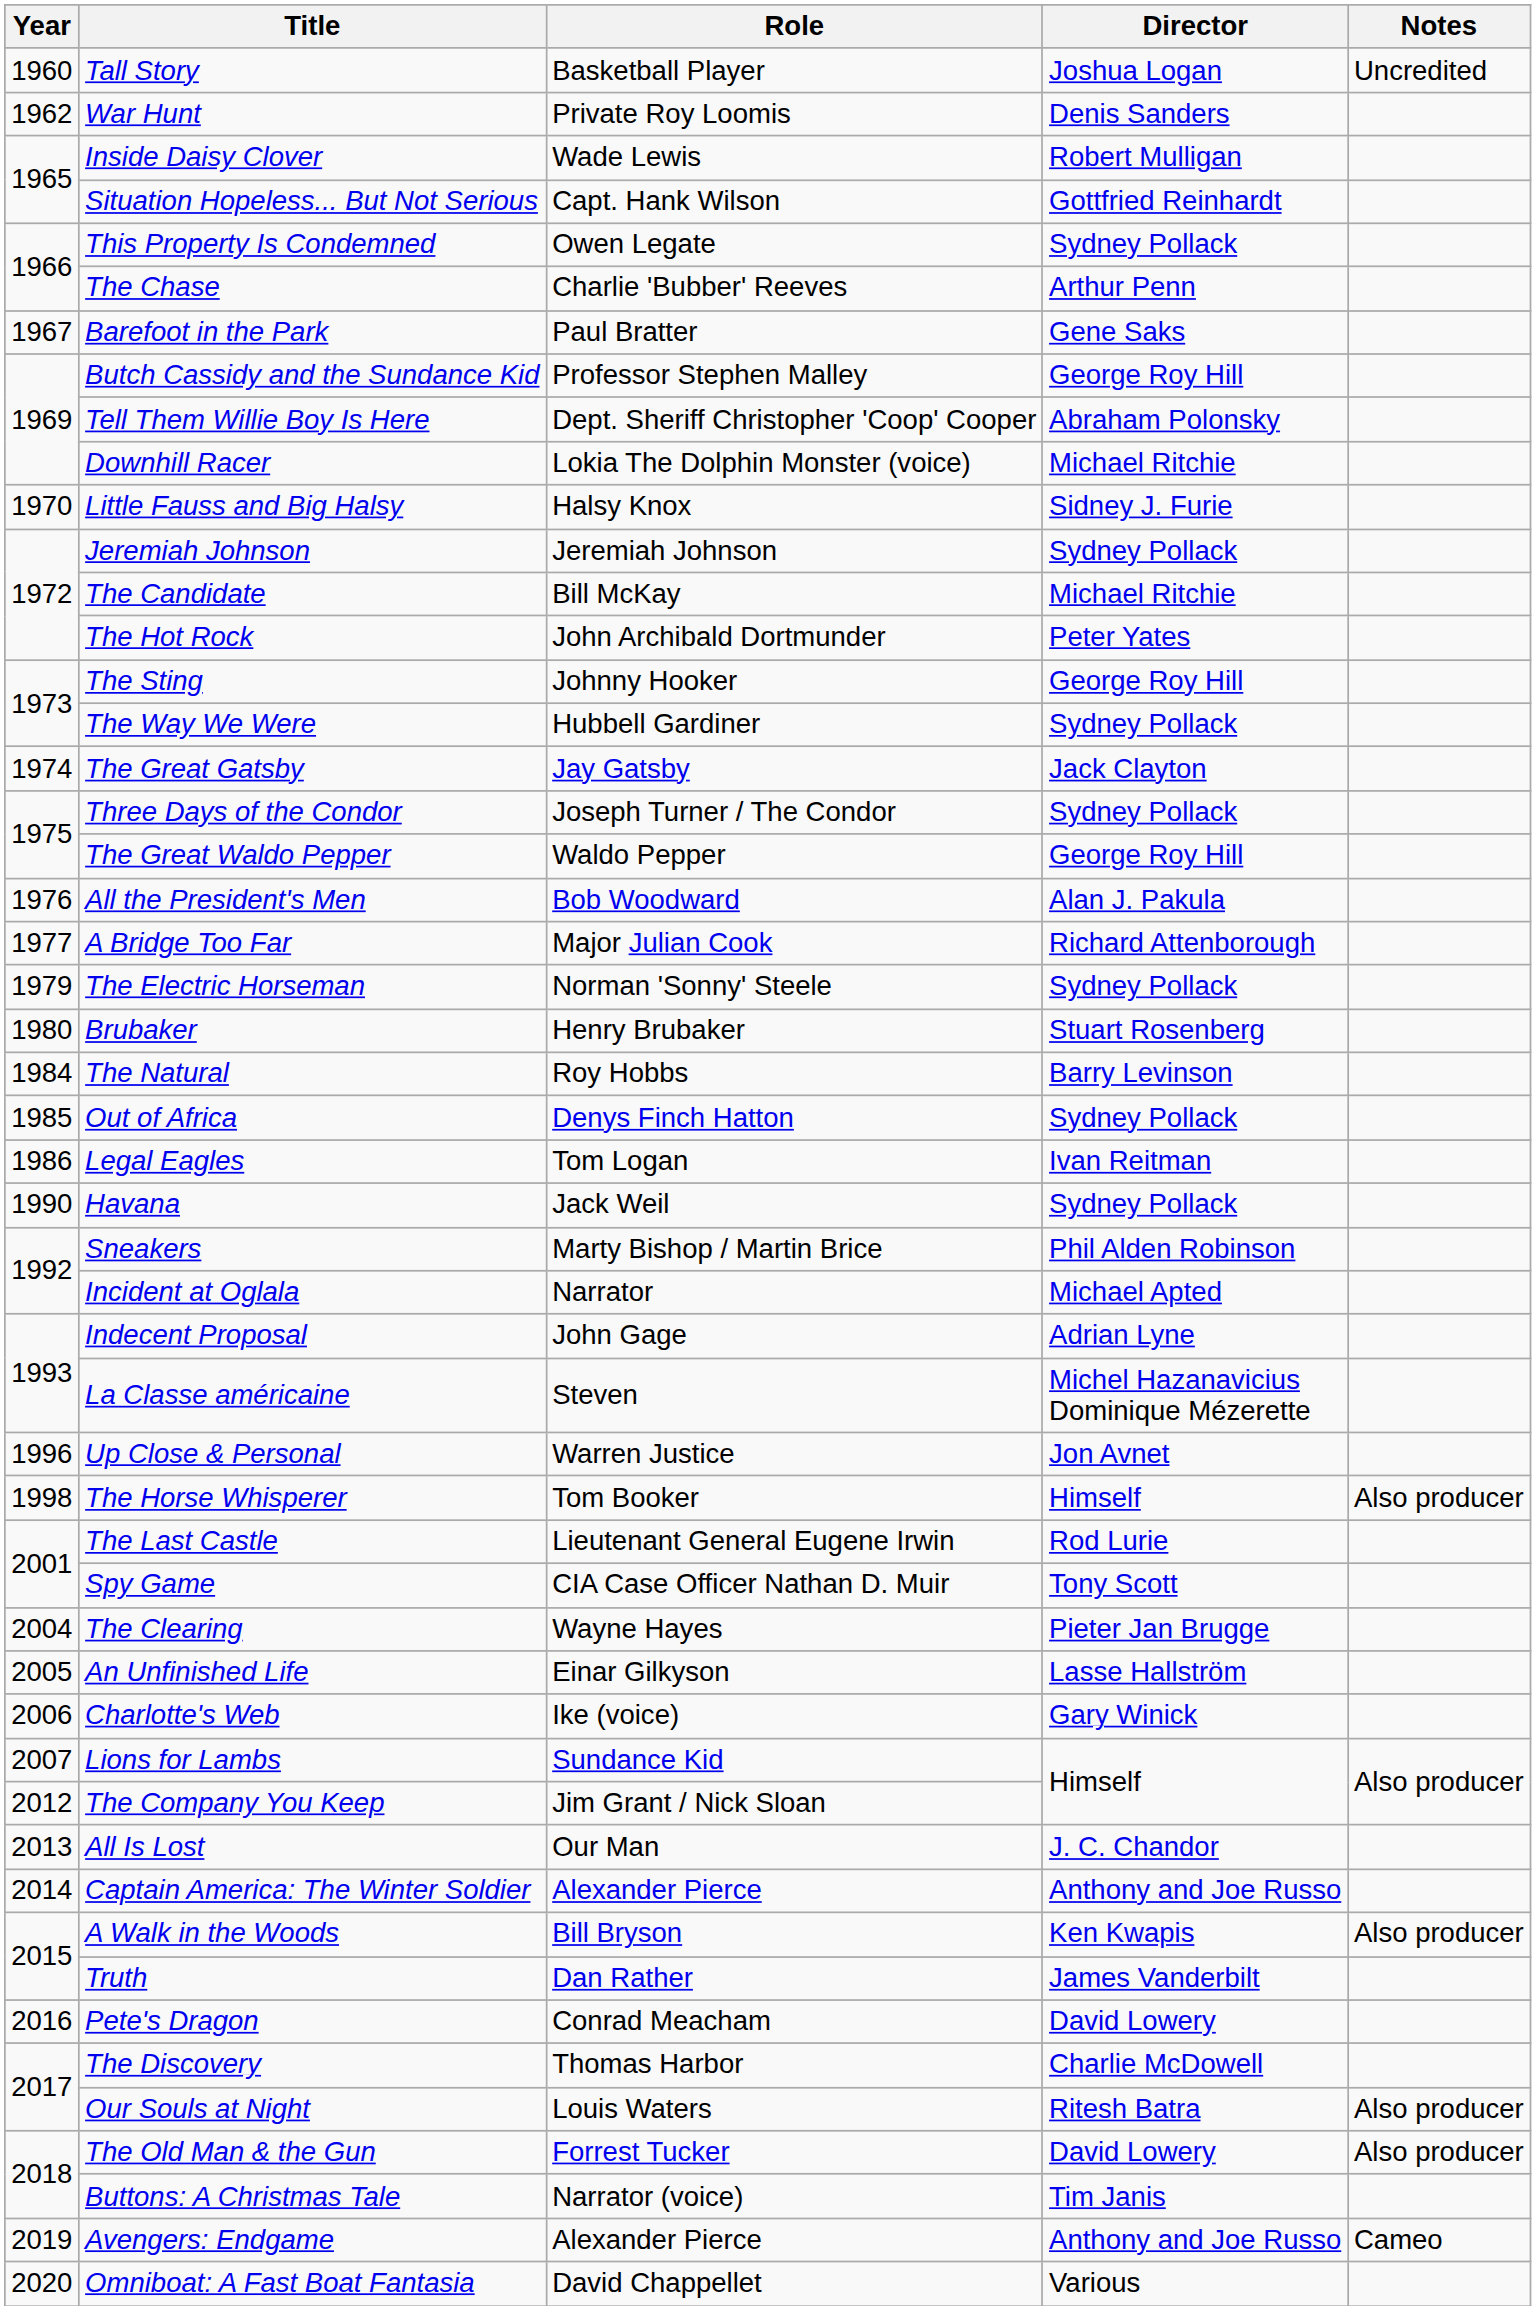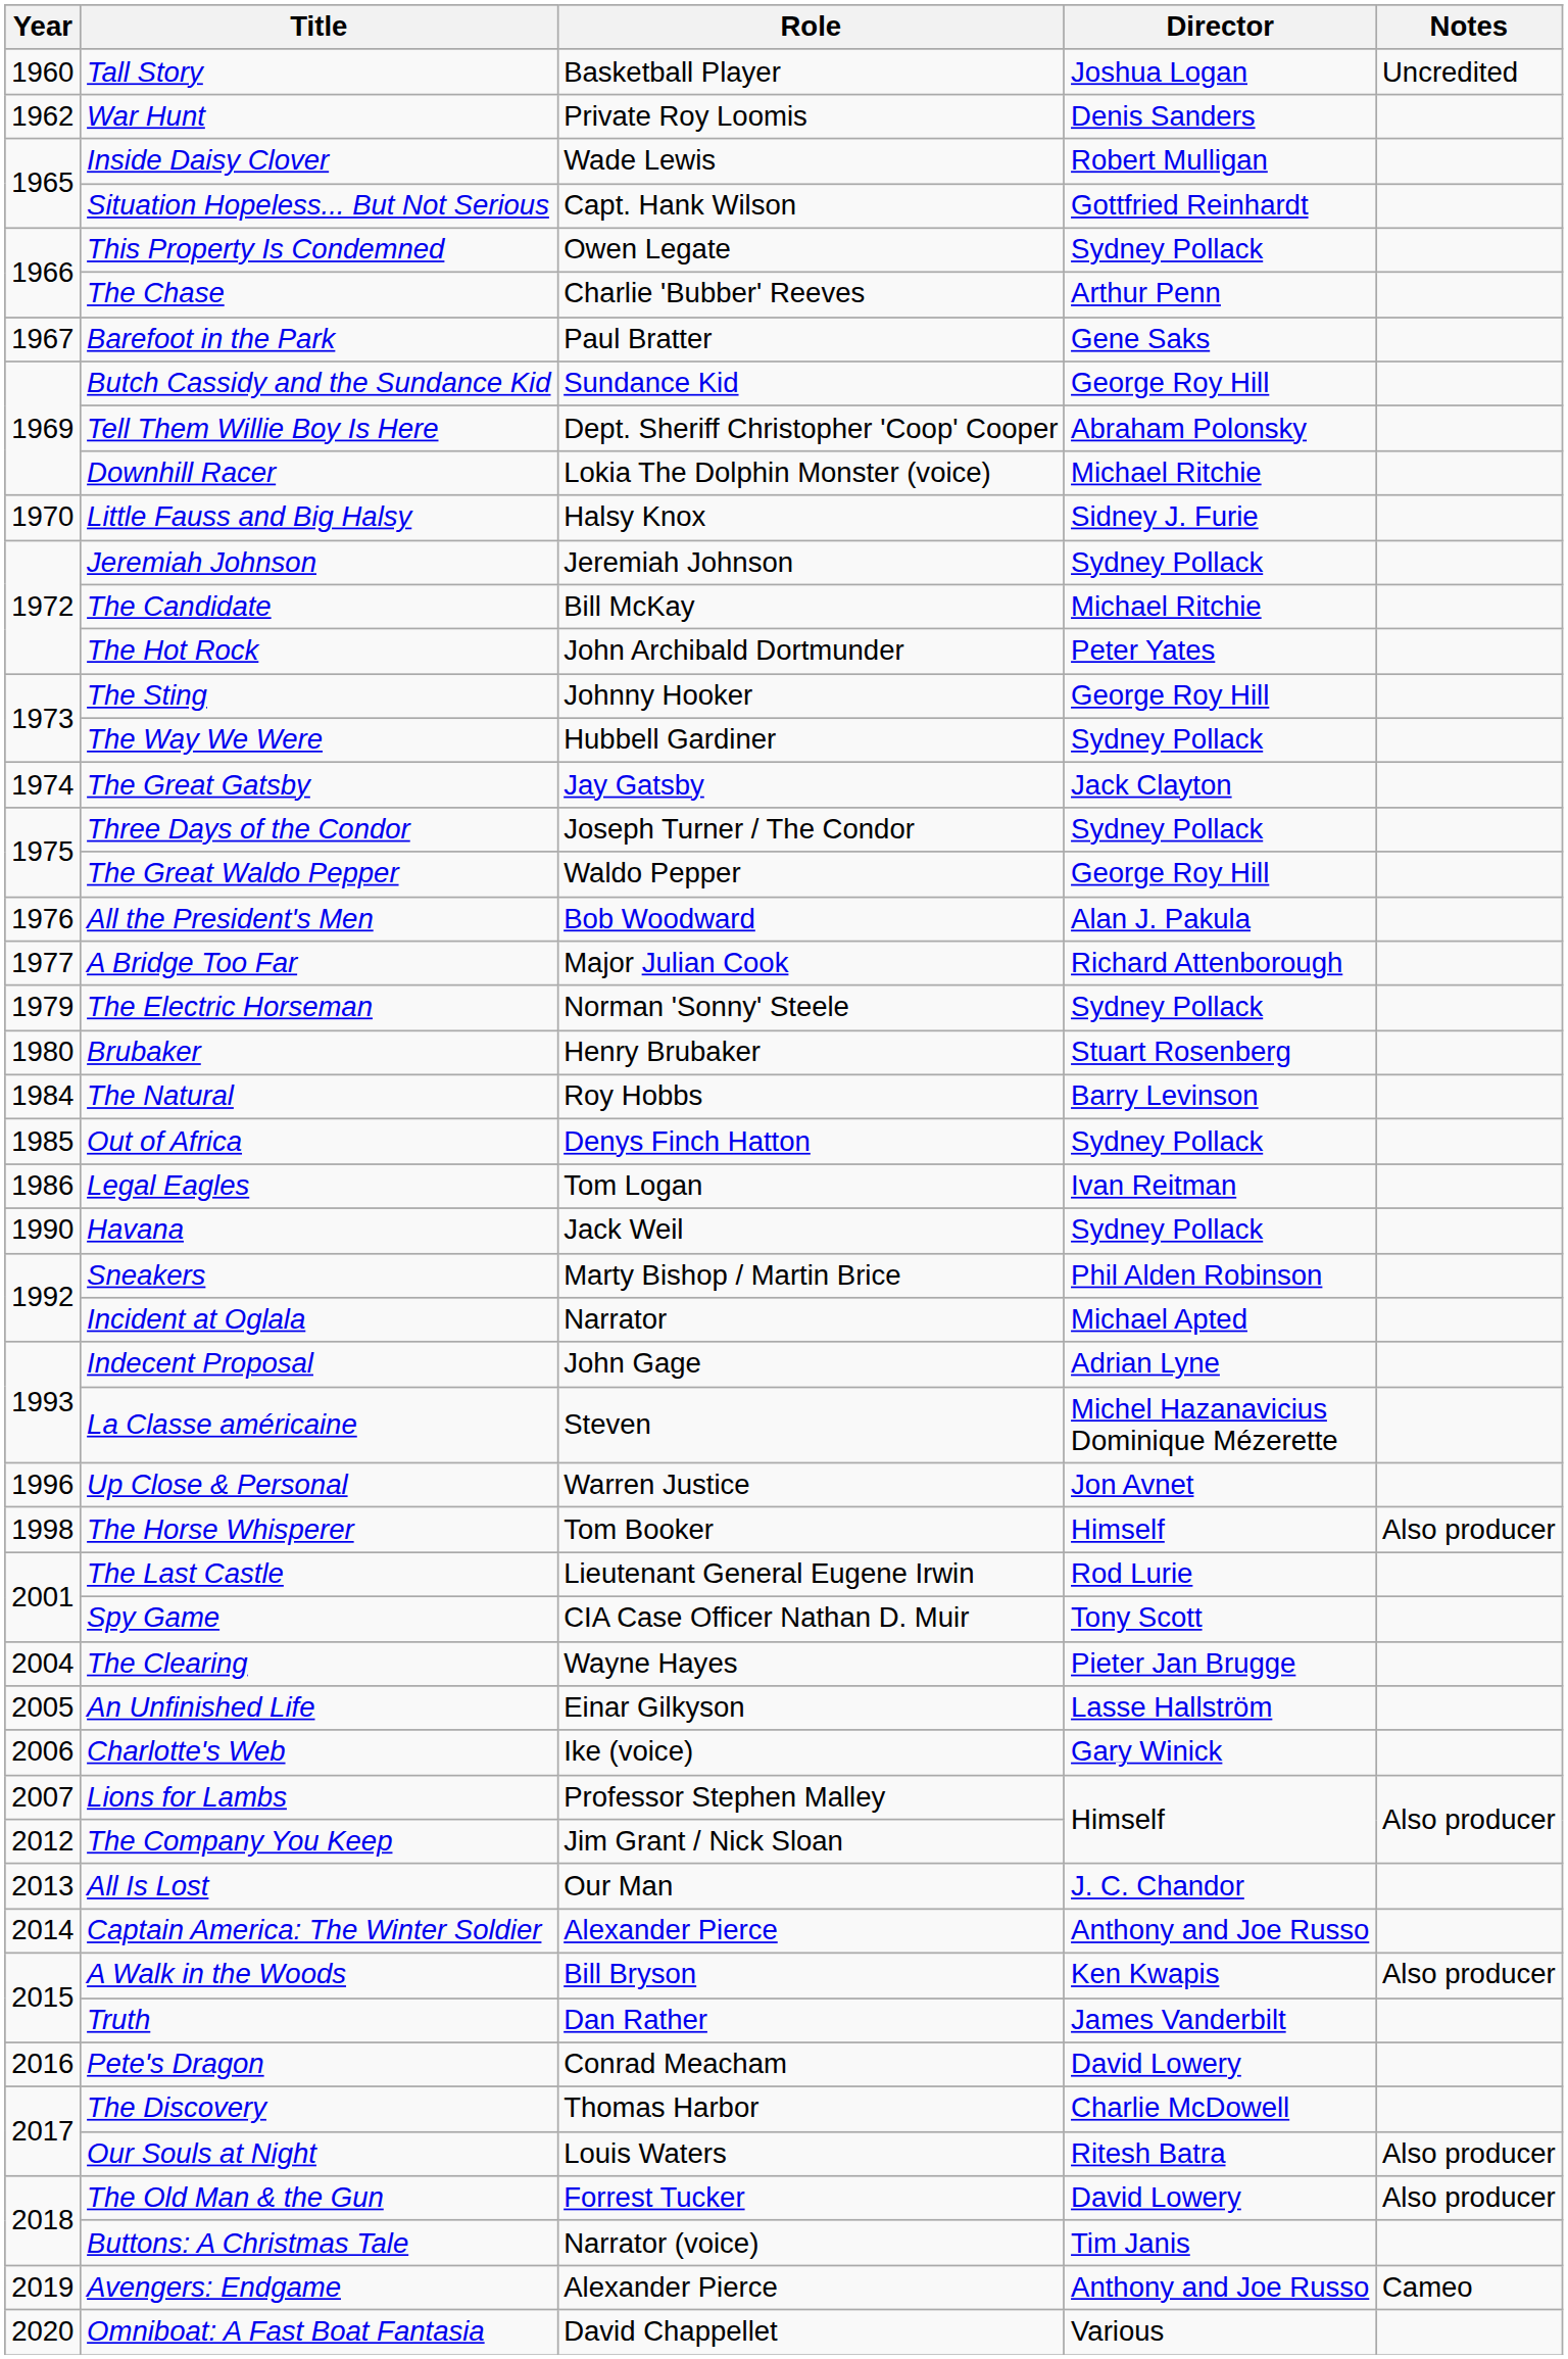Butch Cassidy and the Sundance Kid | Role: Professor Stephen Malley -> Sundance Kid
Lions for Lambs | Role: Sundance Kid -> Professor Stephen Malley
